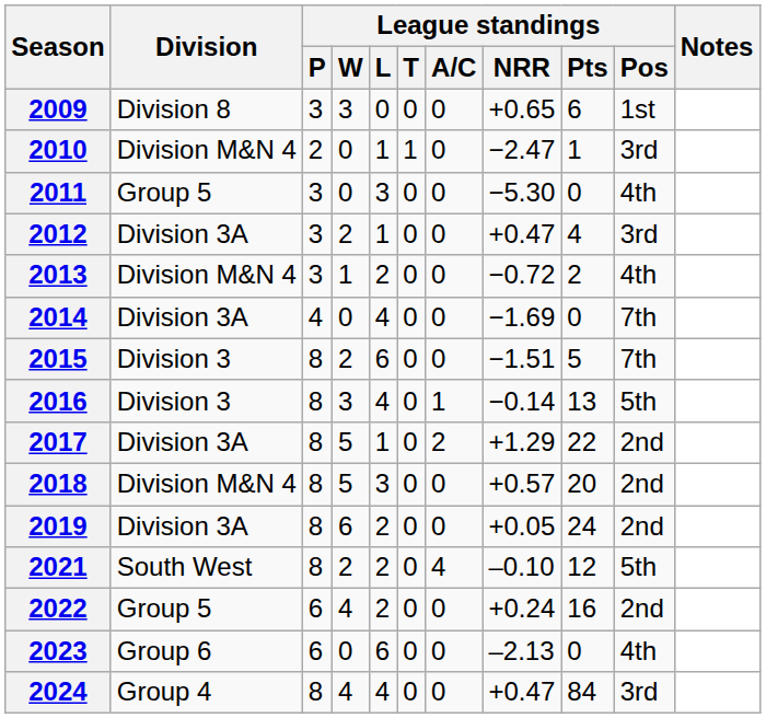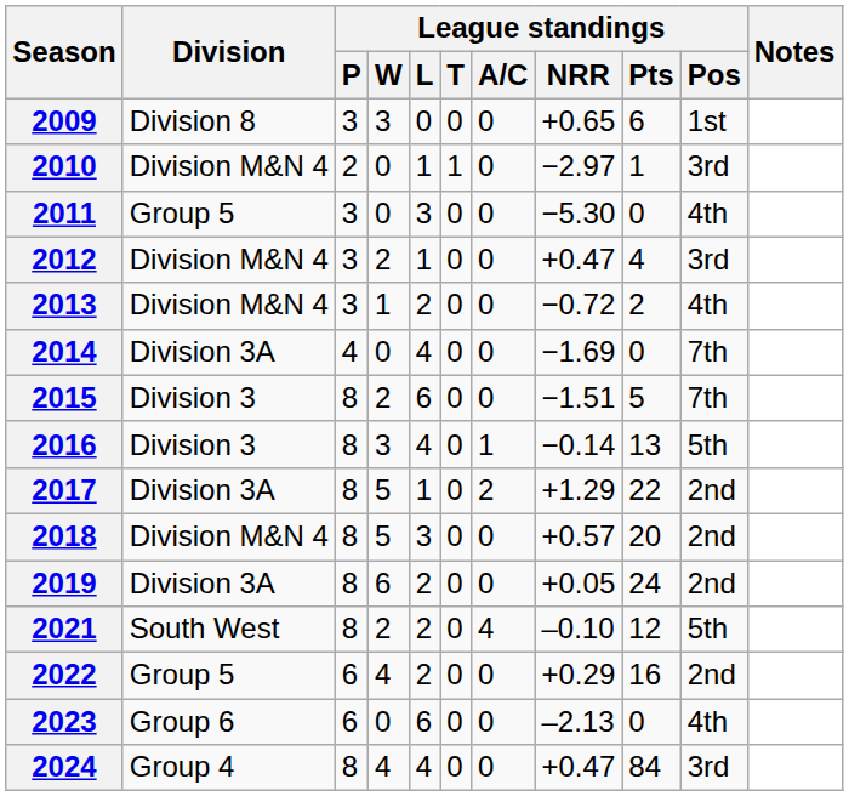2010 | League standings / NRR: −2.47 -> −2.97
2012 | Division: Division 3A -> Division M&N 4
2022 | League standings / NRR: +0.24 -> +0.29
